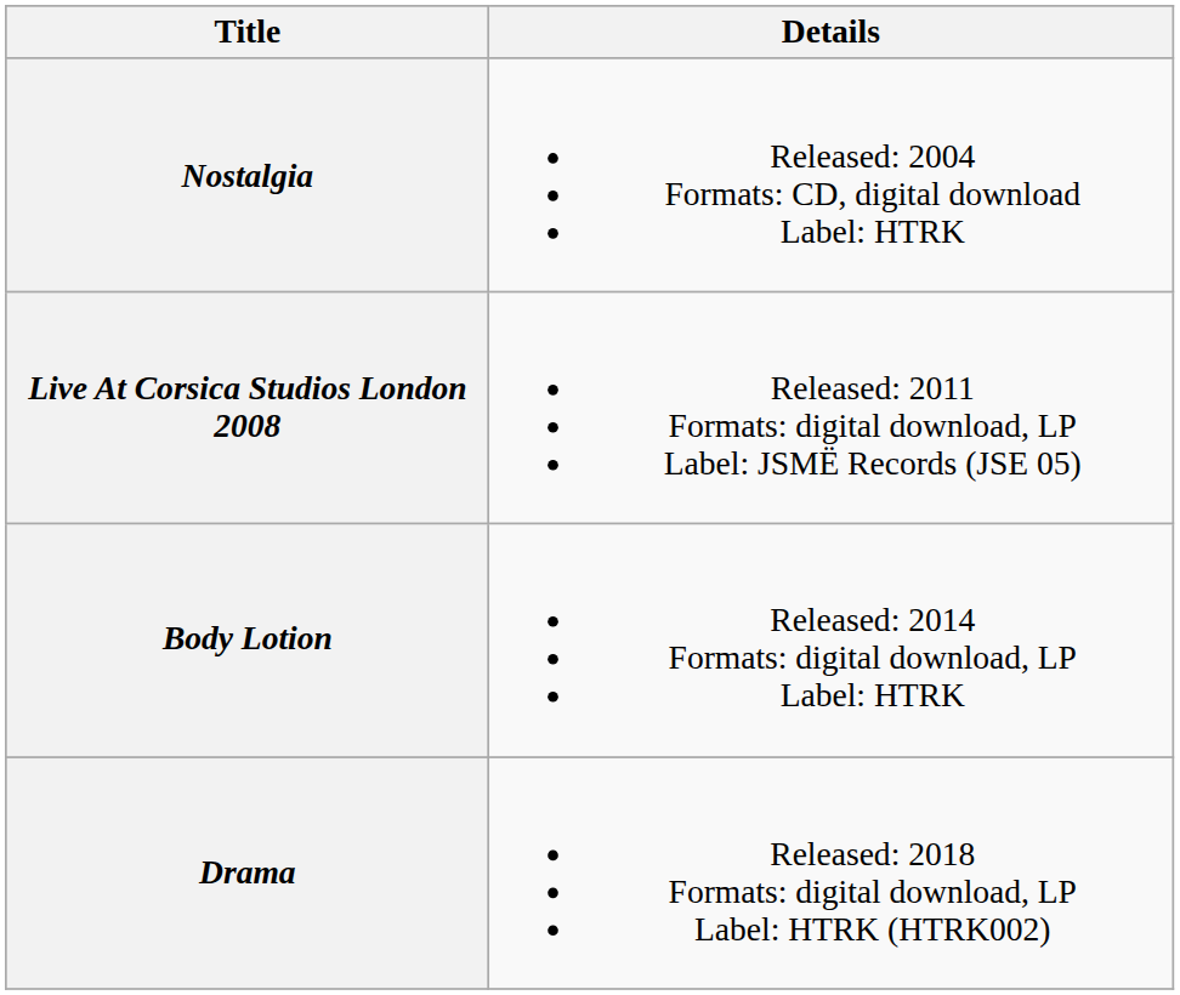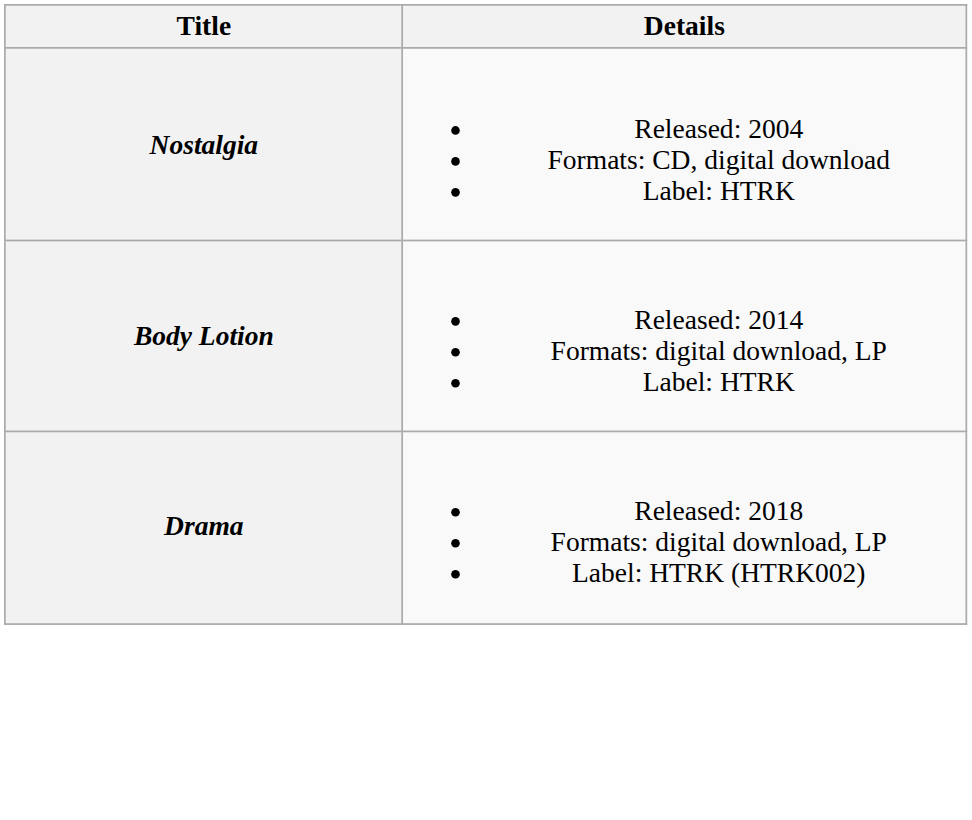- row: Live At Corsica Studios London 2008 | Released: 2011 Formats: digital download, LP Label: JSMЁ Records (JSE 05)
